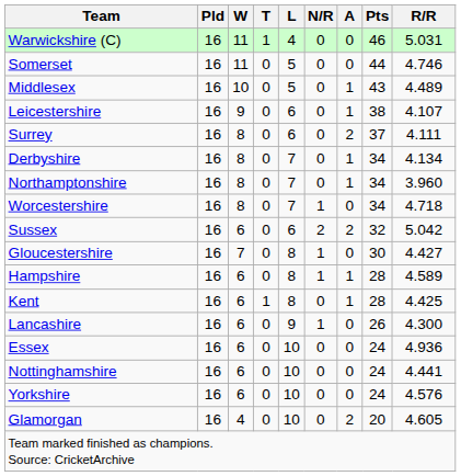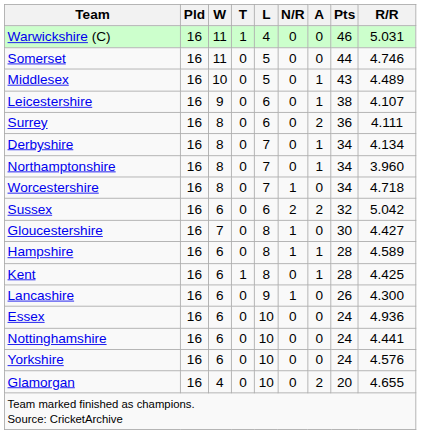Surrey | Pts: 37 -> 36
Glamorgan | R/R: 4.605 -> 4.655
